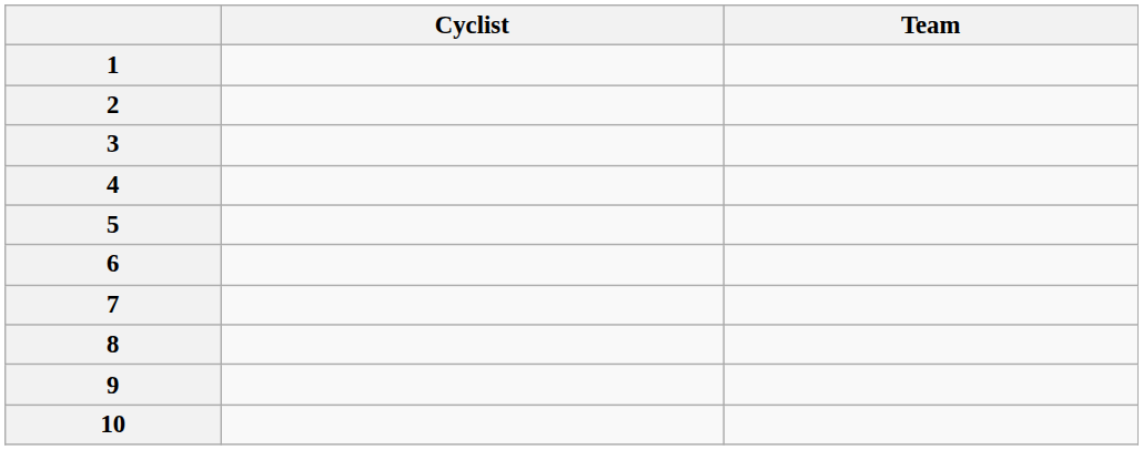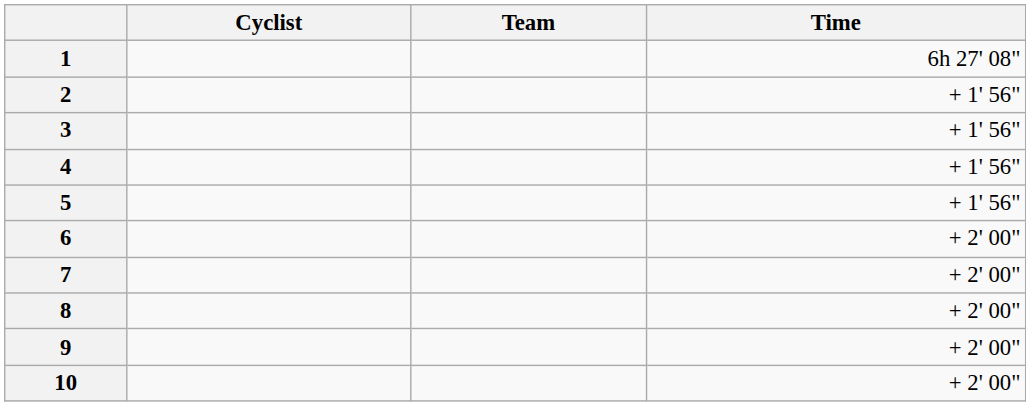+ column: Time | 6h 27' 08" | + 1' 56" | + 1' 56" | + 1' 56" | + 1' 56" | + 2' 00" | + 2' 00" | + 2' 00" | + 2' 00" | + 2' 00"
